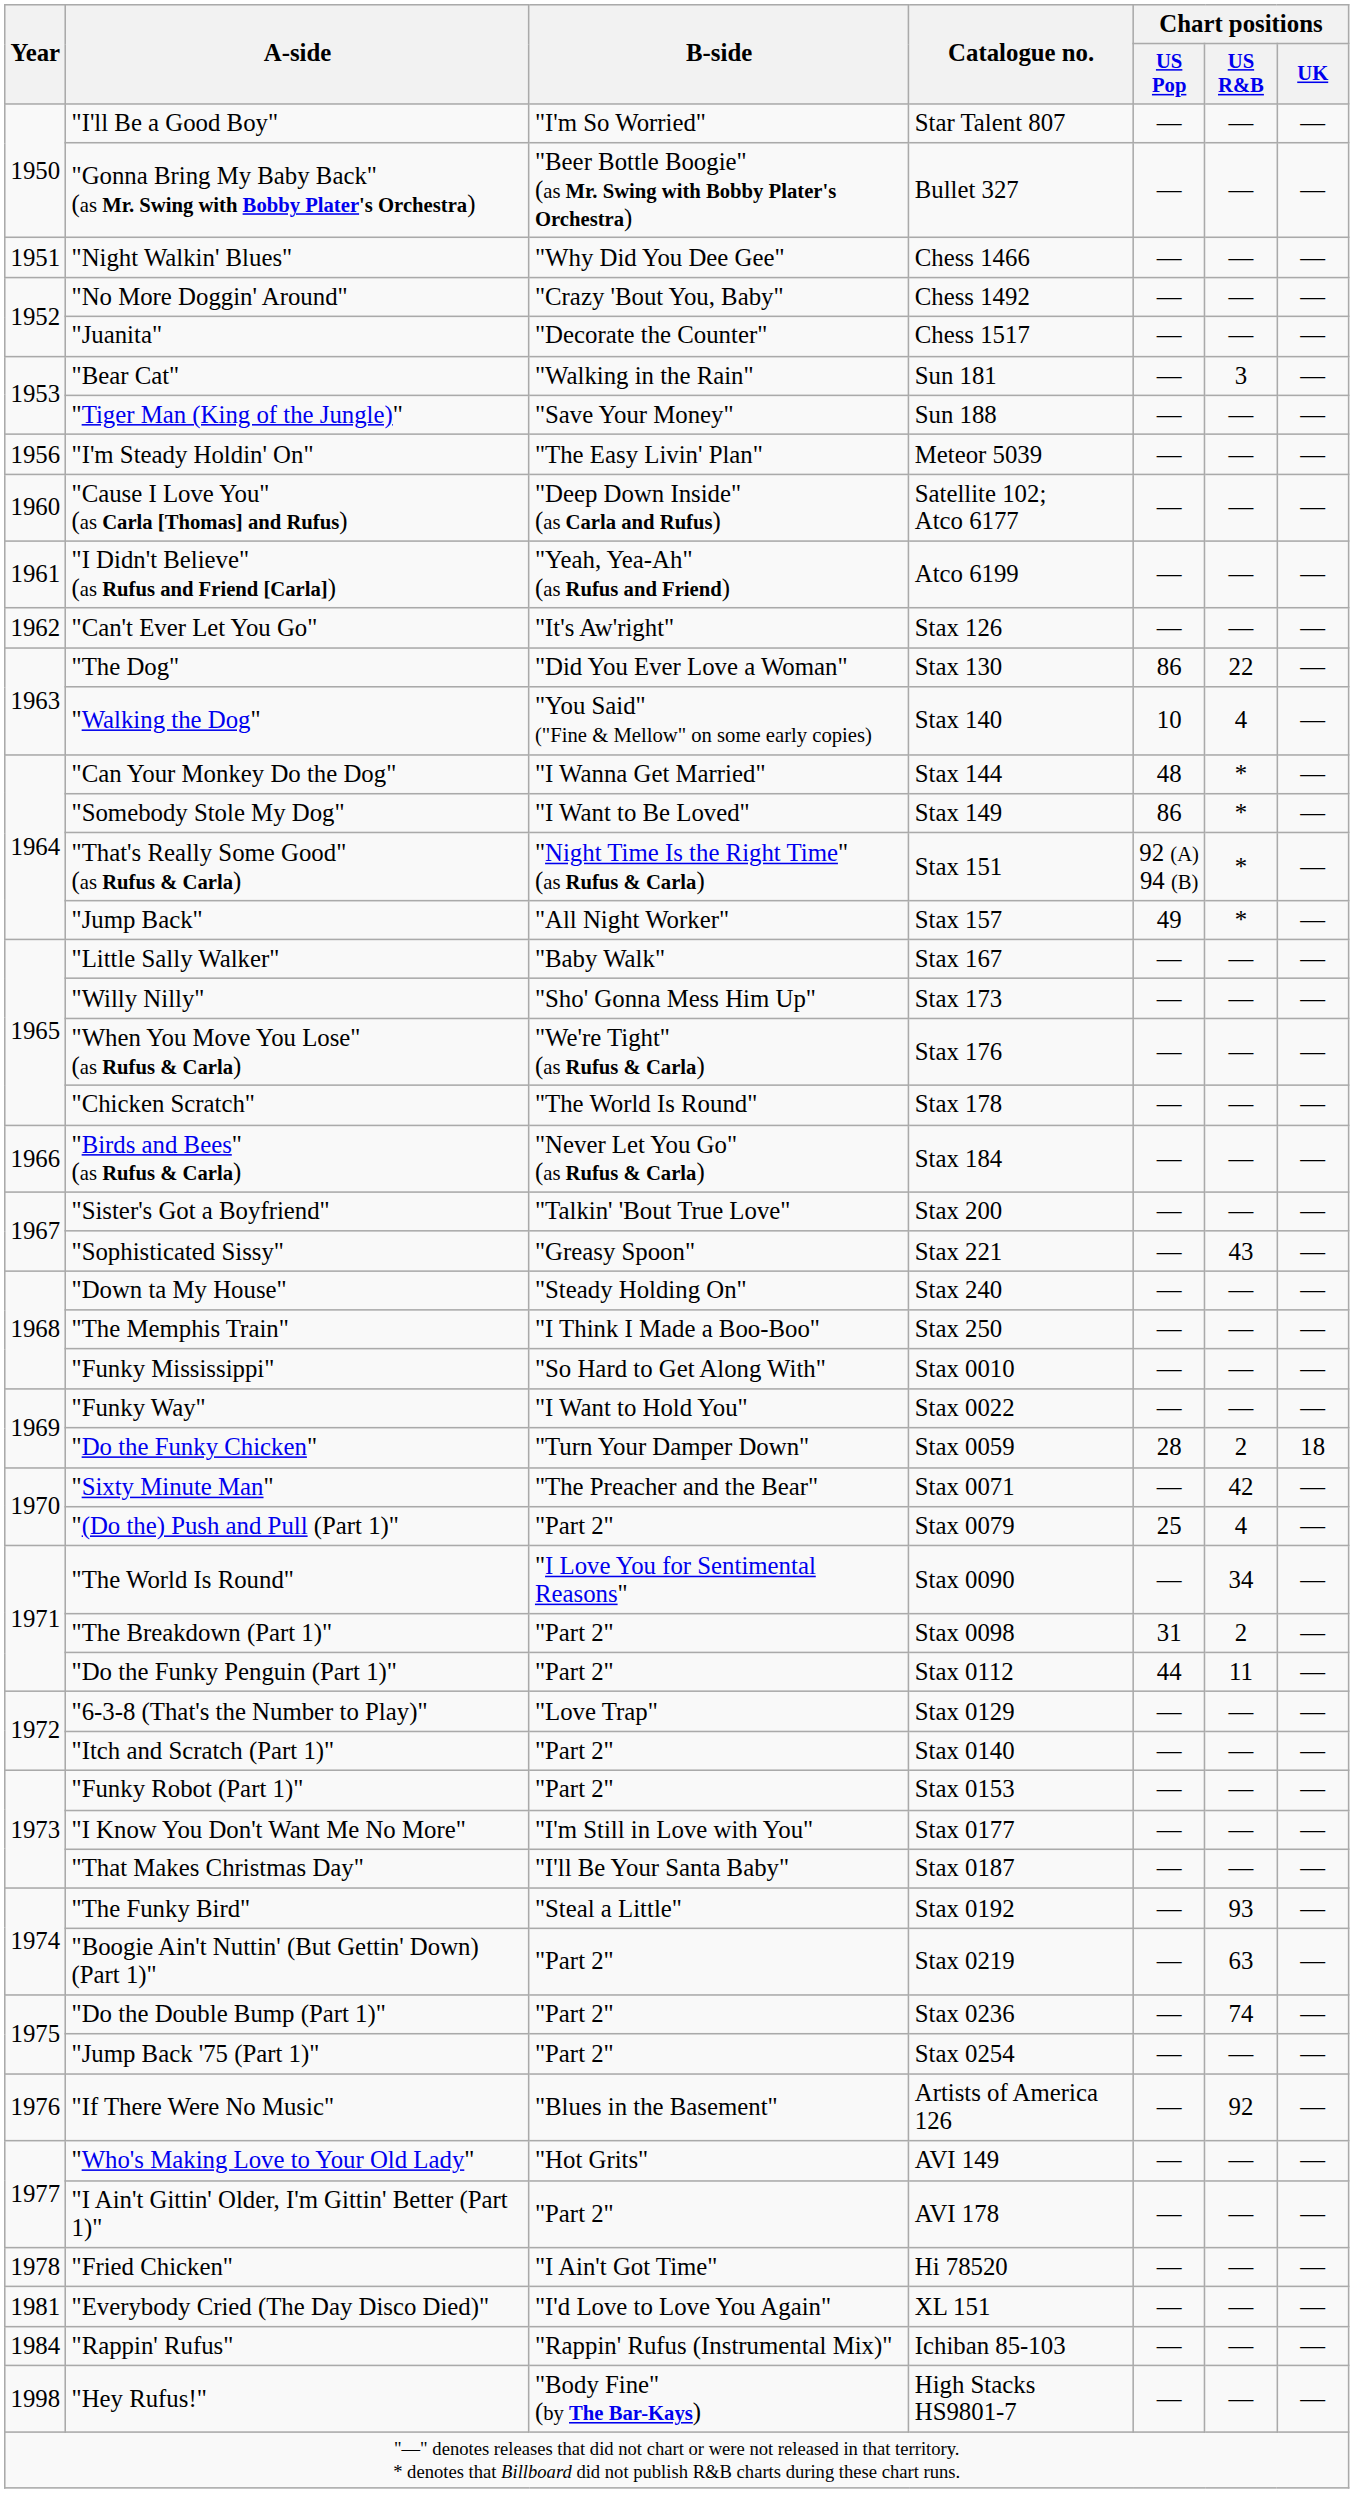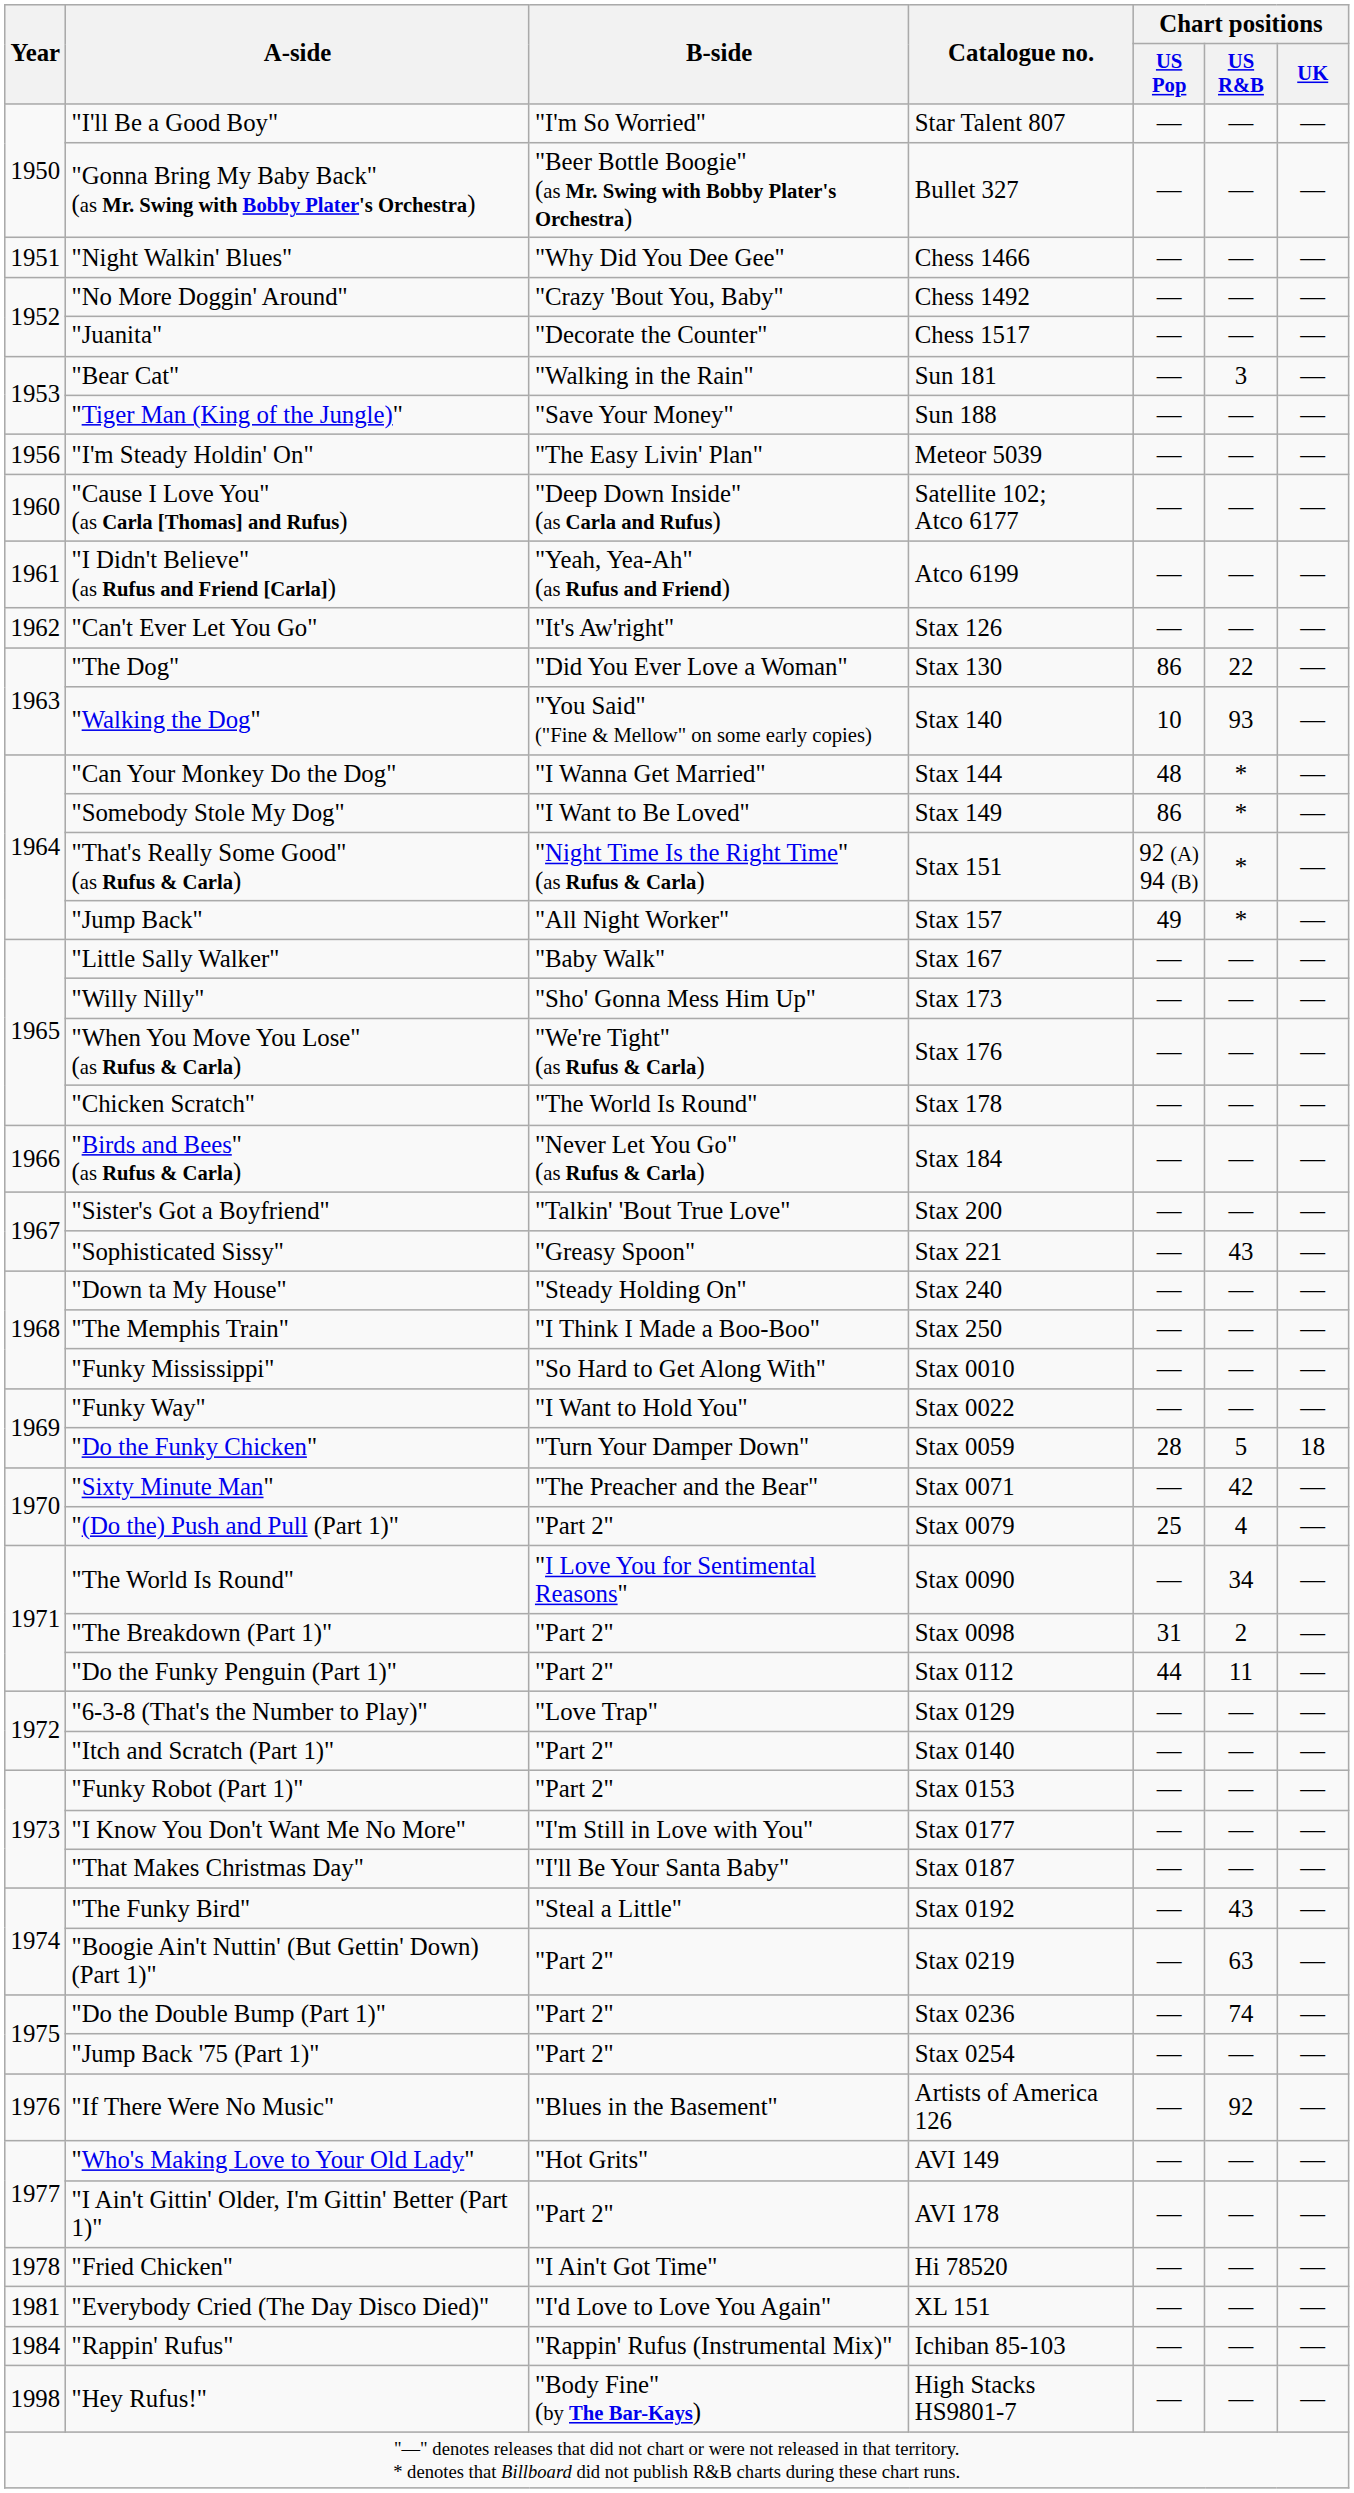"Walking the Dog" | Chart positions / US R&B: 4 -> 93
"Do the Funky Chicken" | Chart positions / US R&B: 2 -> 5
"The Funky Bird" | Chart positions / US R&B: 93 -> 43
